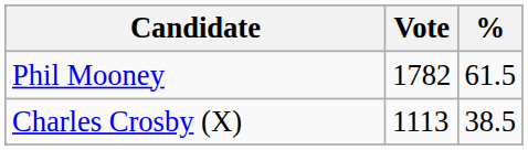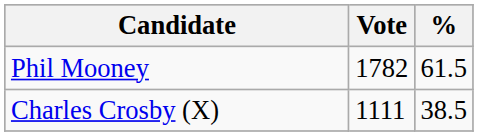Charles Crosby (X) | Vote: 1113 -> 1111
